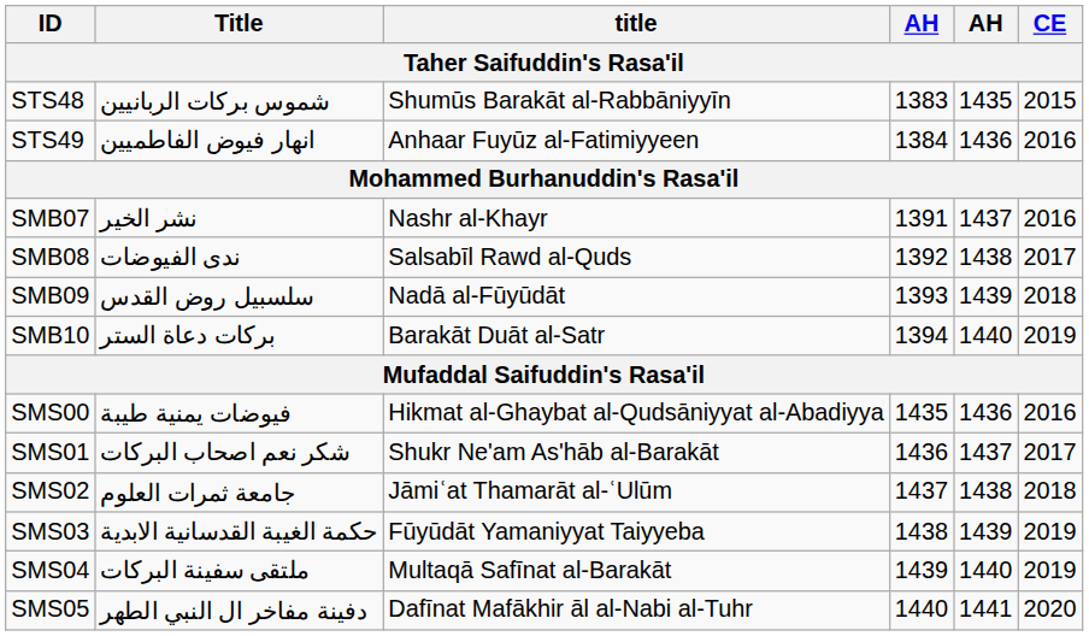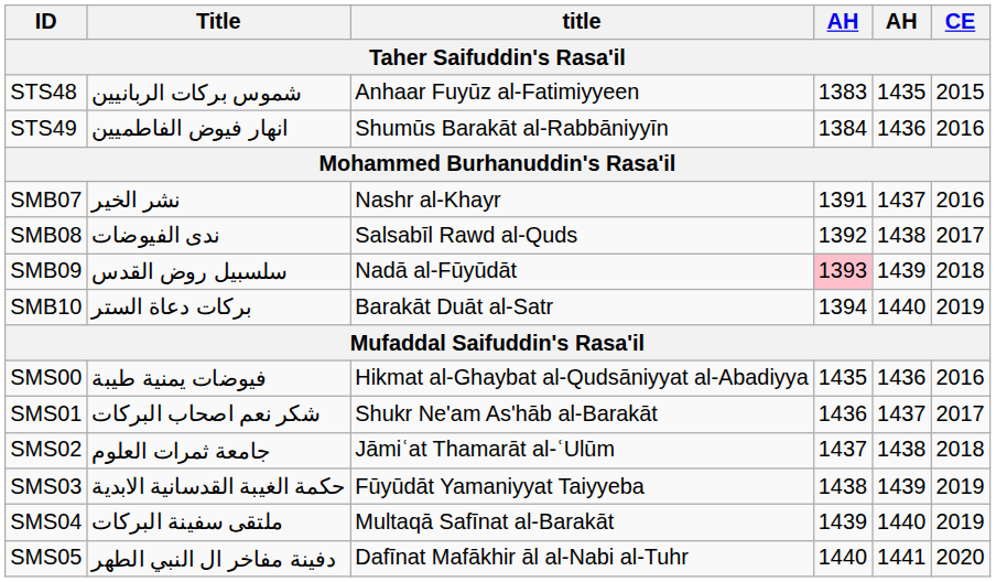STS48 | title: Shumūs Barakāt al-Rabbāniyyīn -> Anhaar Fuyūz al-Fatimiyyeen
STS49 | title: Anhaar Fuyūz al-Fatimiyyeen -> Shumūs Barakāt al-Rabbāniyyīn
SMB09 | column 4: no background -> pink background
